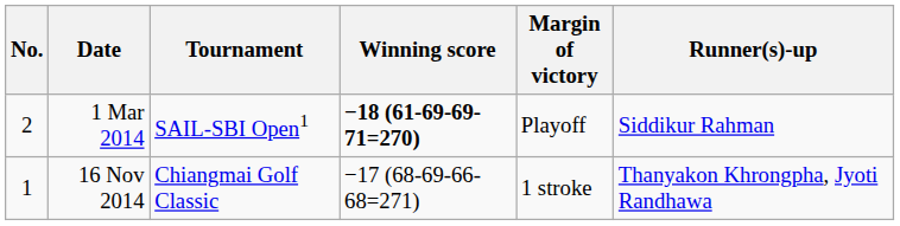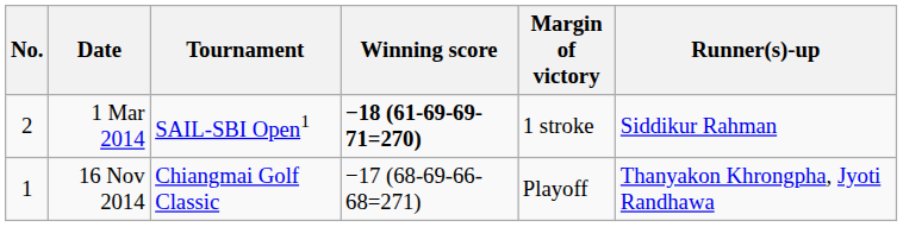1 Mar 2014 | Margin of victory: Playoff -> 1 stroke
16 Nov 2014 | Margin of victory: 1 stroke -> Playoff
